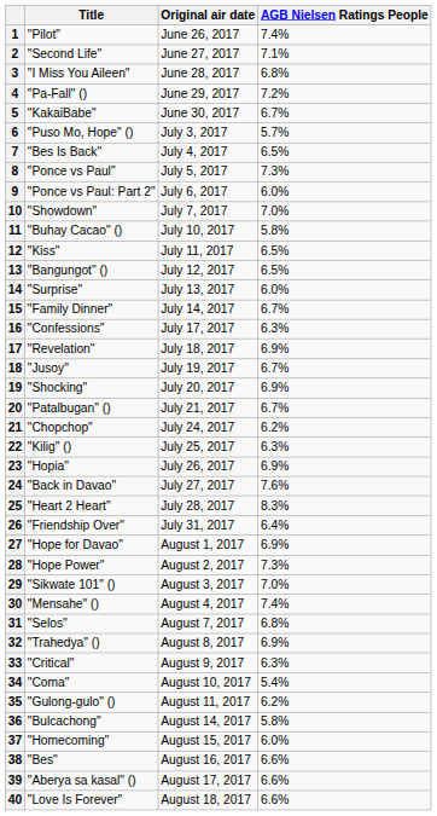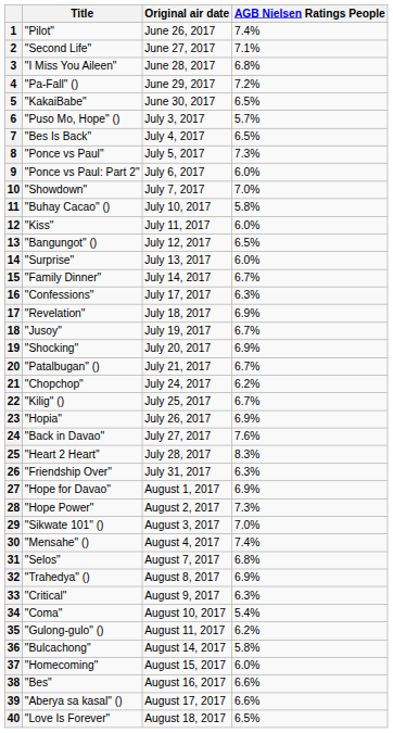5 | AGB Nielsen Ratings People: 6.7% -> 6.5%
12 | AGB Nielsen Ratings People: 6.5% -> 6.0%
22 | AGB Nielsen Ratings People: 6.3% -> 6.7%
26 | AGB Nielsen Ratings People: 6.4% -> 6.3%
40 | AGB Nielsen Ratings People: 6.6% -> 6.5%
